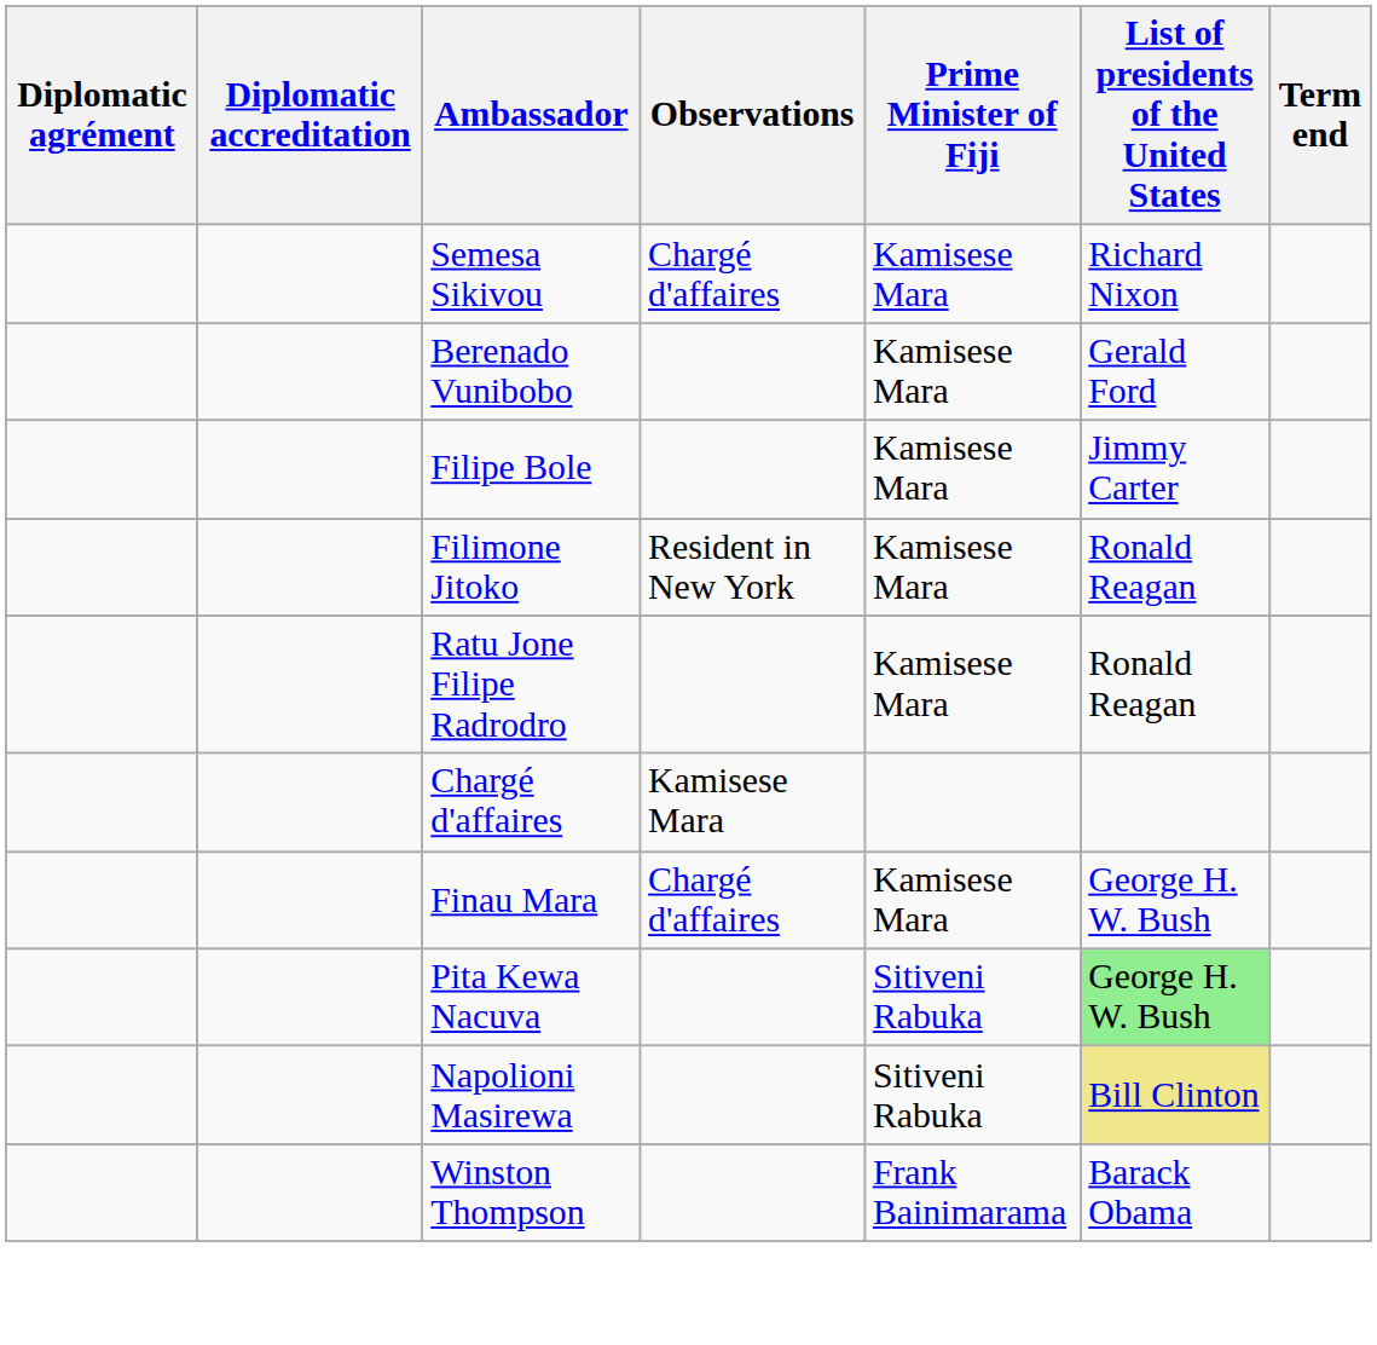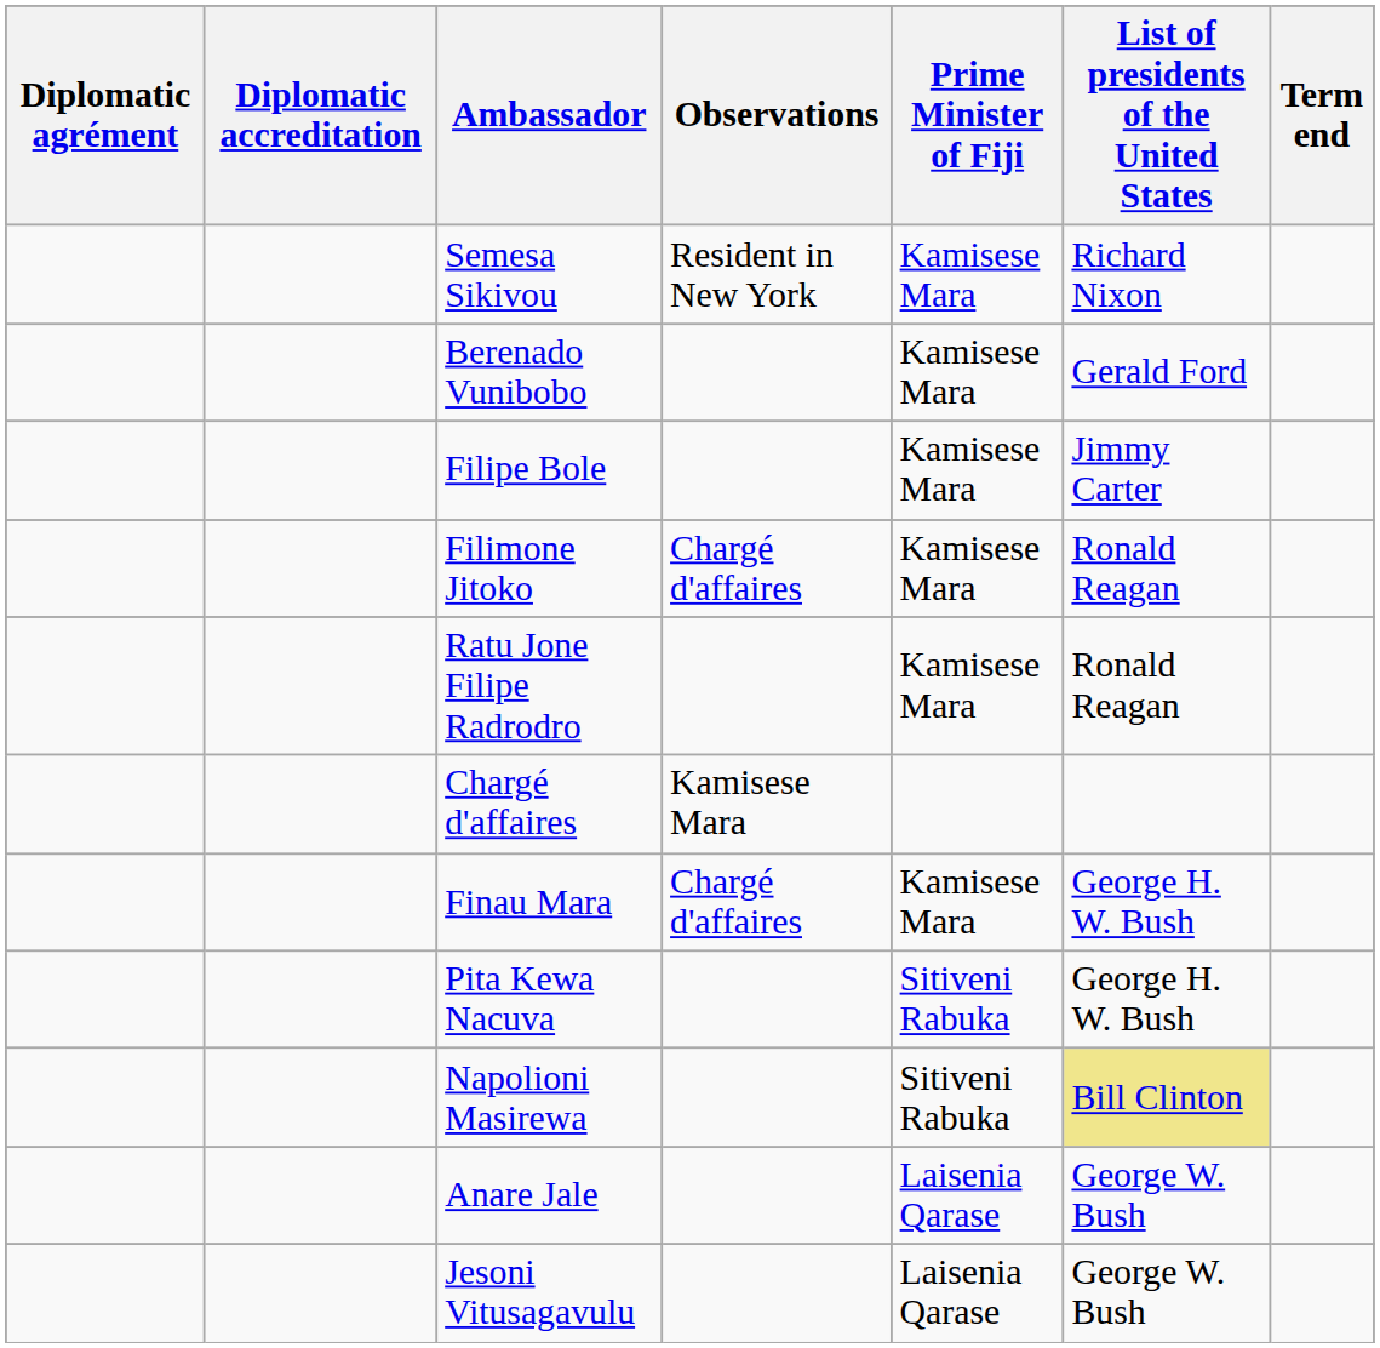Semesa Sikivou | Observations: Chargé d'affaires -> Resident in New York
Filimone Jitoko | Observations: Resident in New York -> Chargé d'affaires
Pita Kewa Nacuva | List of presidents of the United States: lightgreen background -> no background
+ row: Anare Jale | Laisenia Qarase | George W. Bush
+ row: Jesoni Vitusagavulu | Laisenia Qarase | George W. Bush
- row: Winston Thompson | Frank Bainimarama | Barack Obama
